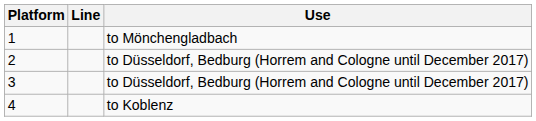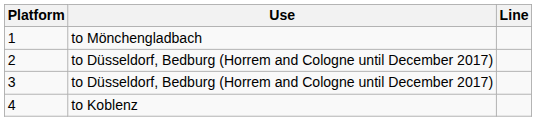columns swapped: Line <-> Use
